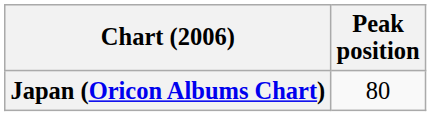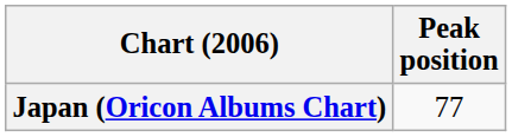Japan (Oricon Albums Chart) | Peak position: 80 -> 77
